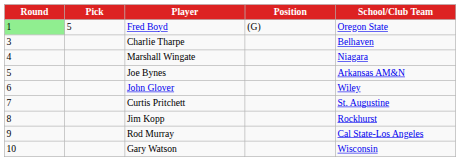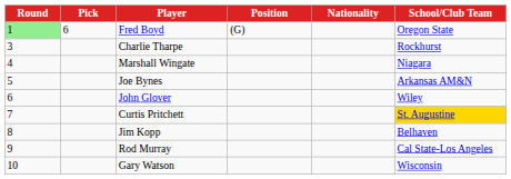+ column: Nationality
Fred Boyd | Pick: 5 -> 6
Charlie Tharpe | School/Club Team: Belhaven -> Rockhurst
Curtis Pritchett | School/Club Team: no background -> gold background
Jim Kopp | School/Club Team: Rockhurst -> Belhaven
